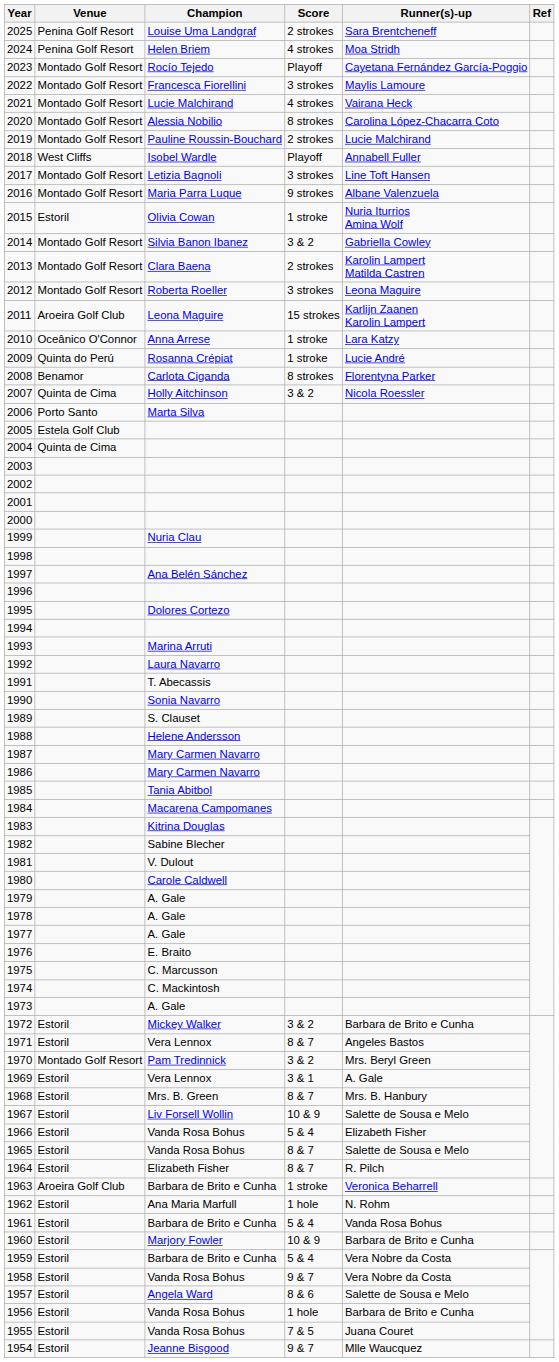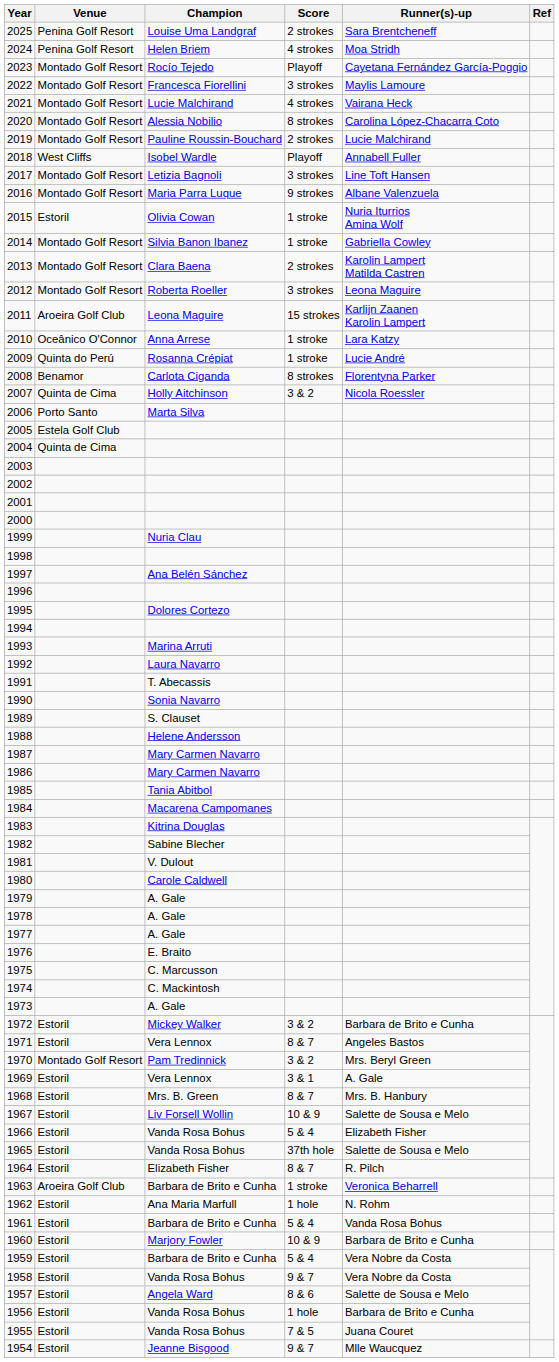2014 | Score: 3 & 2 -> 1 stroke
1965 | Score: 8 & 7 -> 37th hole
